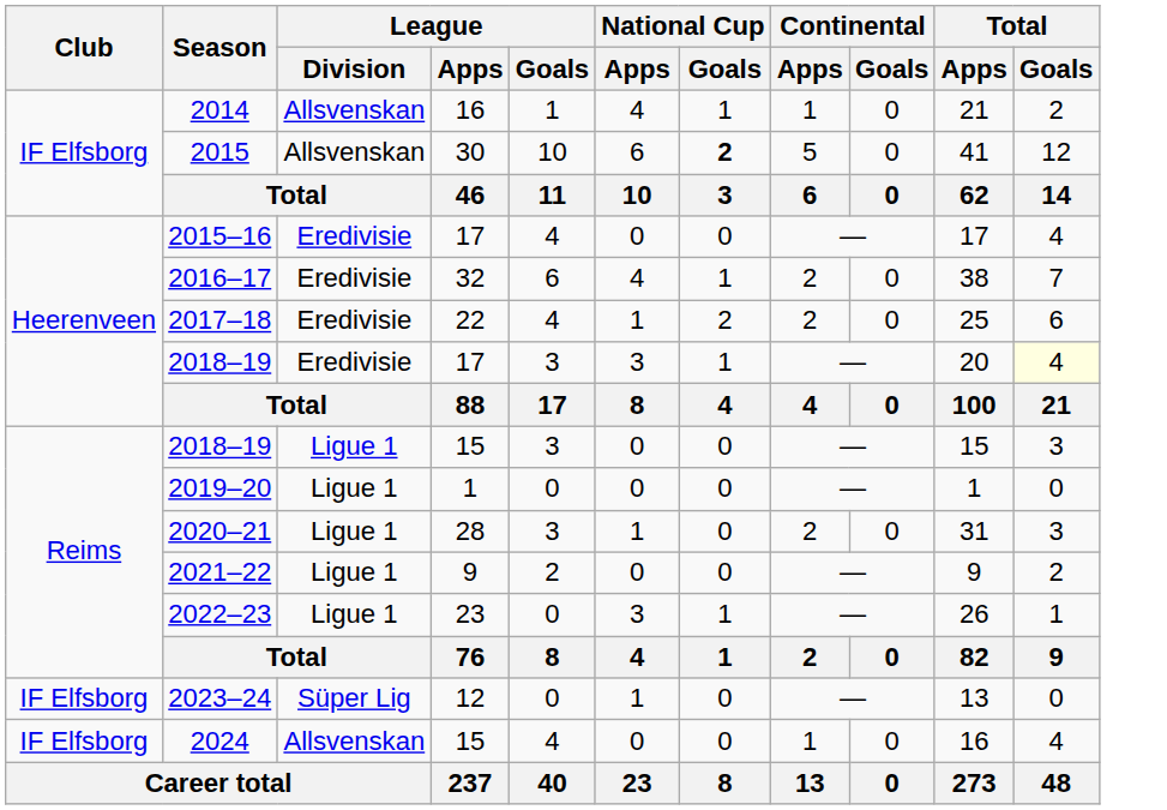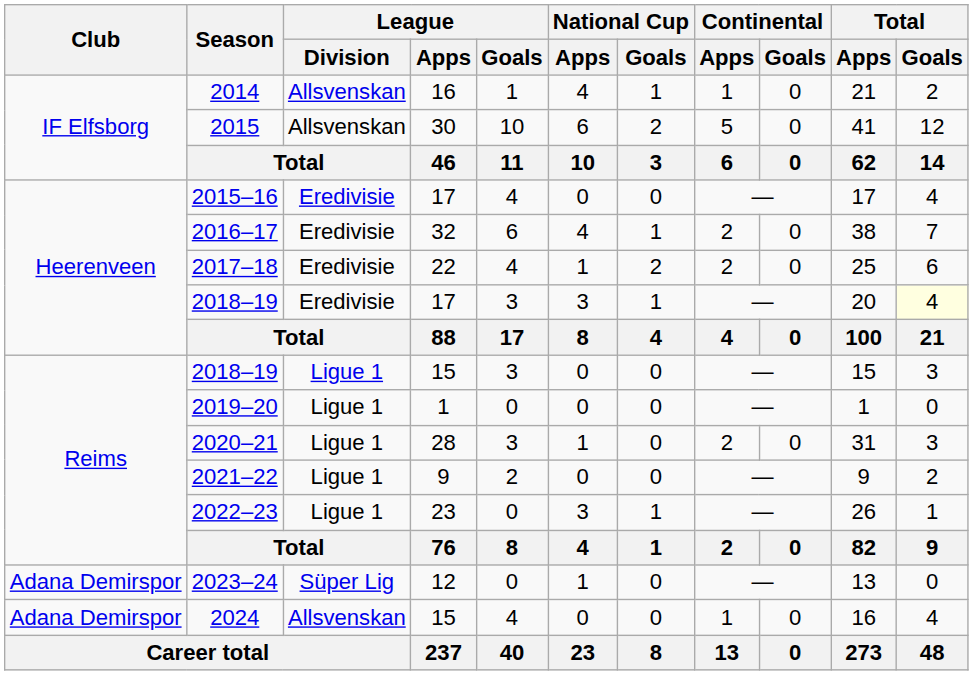2015 | National Cup / Goals: bold -> normal
2023–24 | Club: IF Elfsborg -> Adana Demirspor
2024 | Club: IF Elfsborg -> Adana Demirspor
